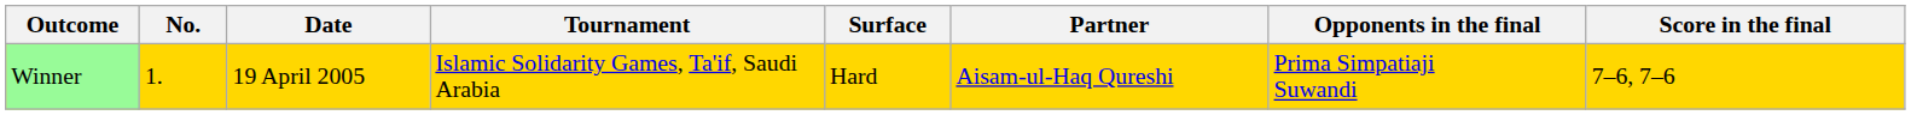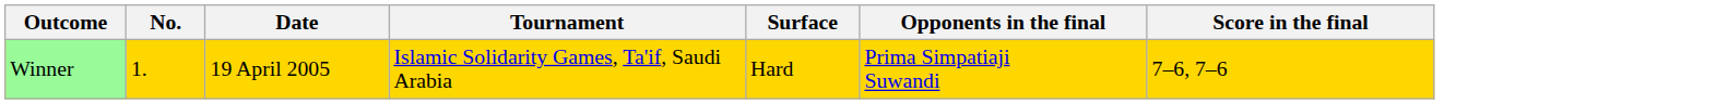- column: Partner | Aisam-ul-Haq Qureshi
